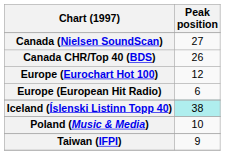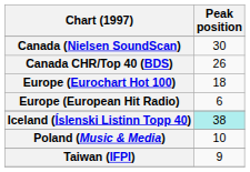Canada (Nielsen SoundScan) | Peak position: 27 -> 30
Europe (Eurochart Hot 100) | Peak position: 12 -> 18
